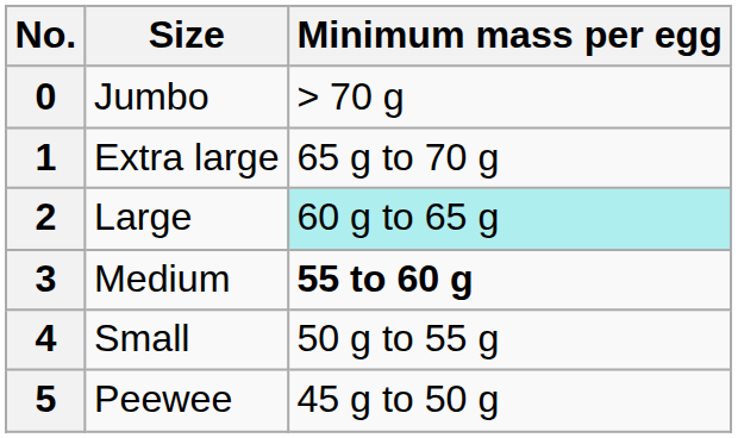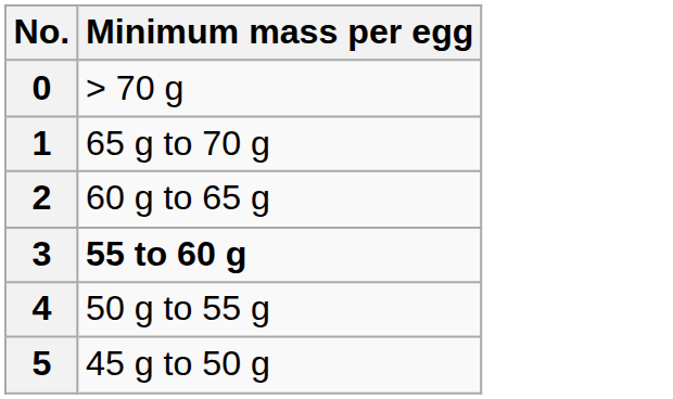- column: Size | Jumbo | Extra large | Large | Medium | Small | Peewee
2 | Minimum mass per egg: paleturquoise background -> no background
